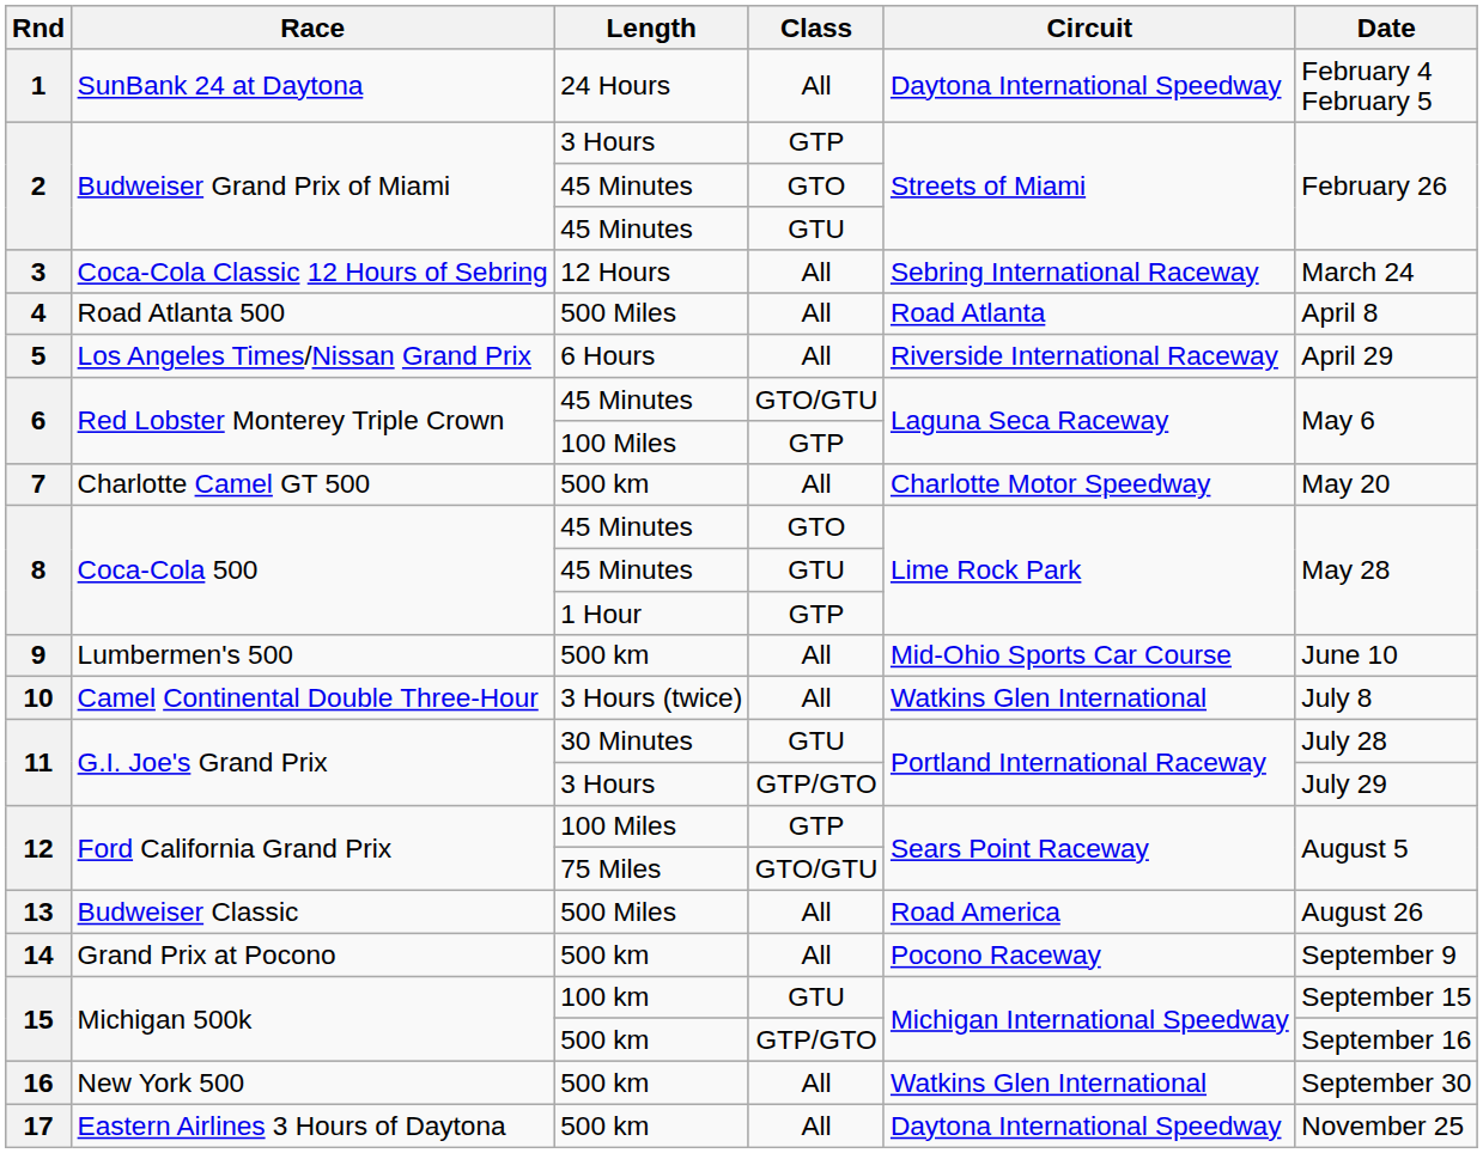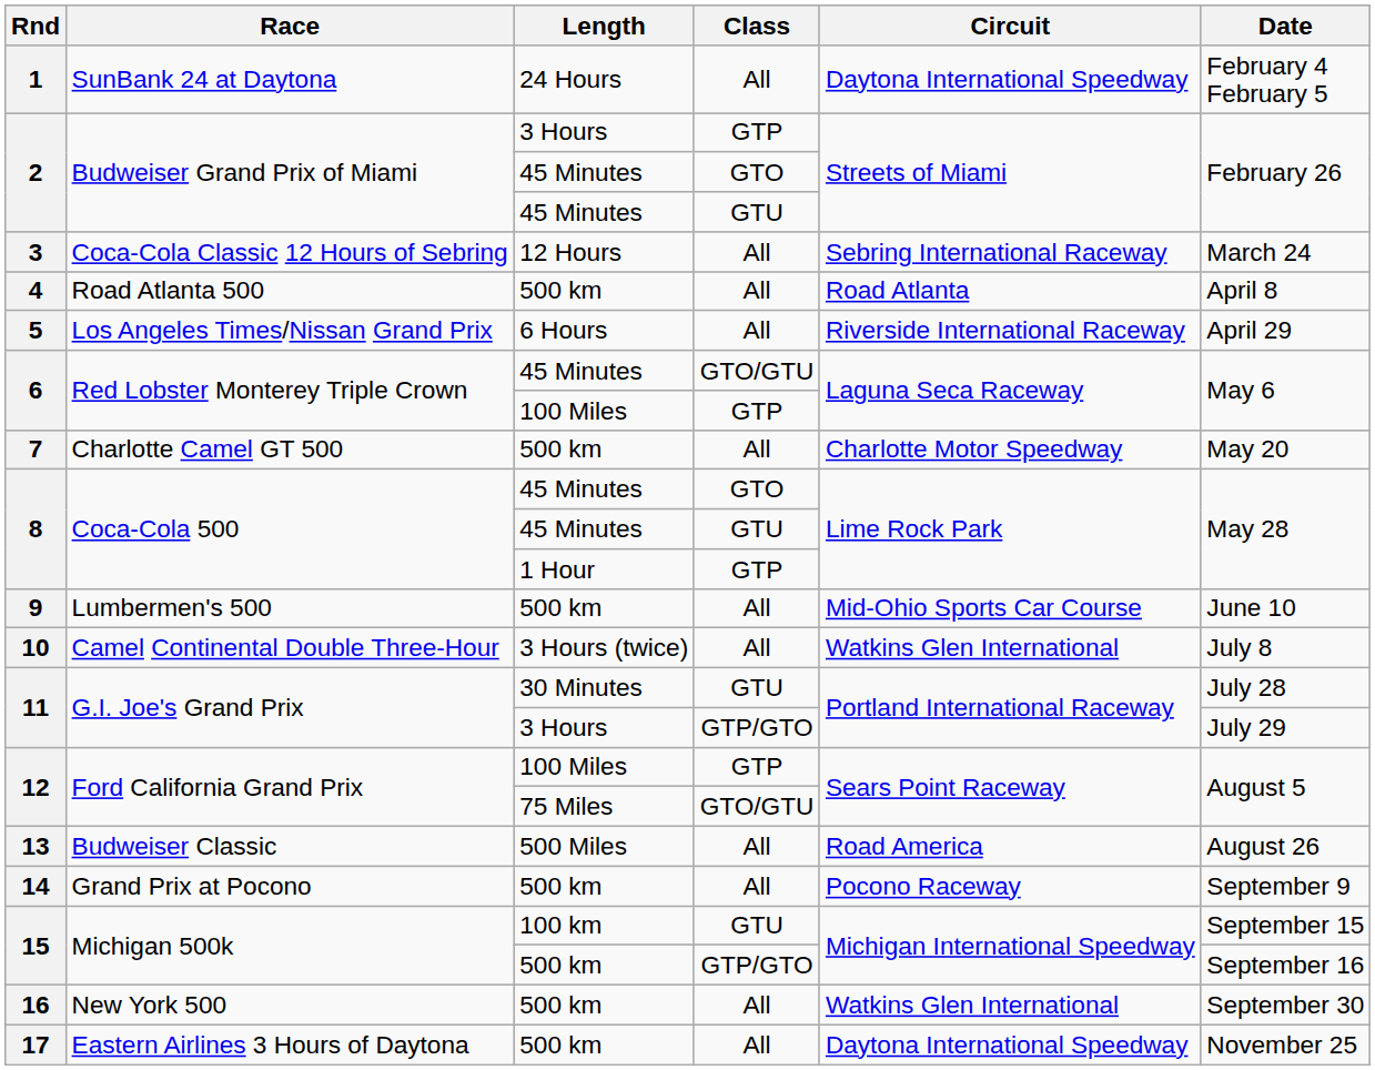4 | Length: 500 Miles -> 500 km
